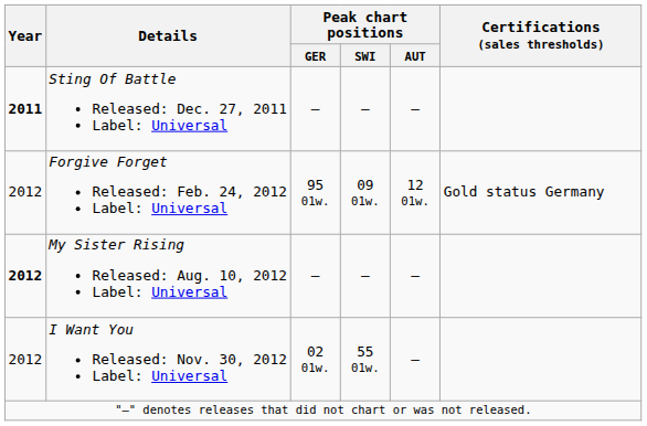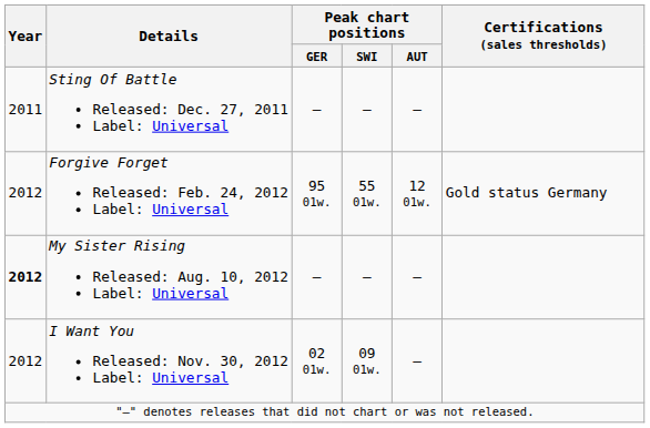Sting Of Battle Released: Dec. 27, 2011 Label: Universal | Year: bold -> normal
Forgive Forget Released: Feb. 24, 2012 Label: Universal | Peak chart positions / SWI: 09 01w. -> 55 01w.
I Want You Released: Nov. 30, 2012 Label: Universal | Peak chart positions / SWI: 55 01w. -> 09 01w.
